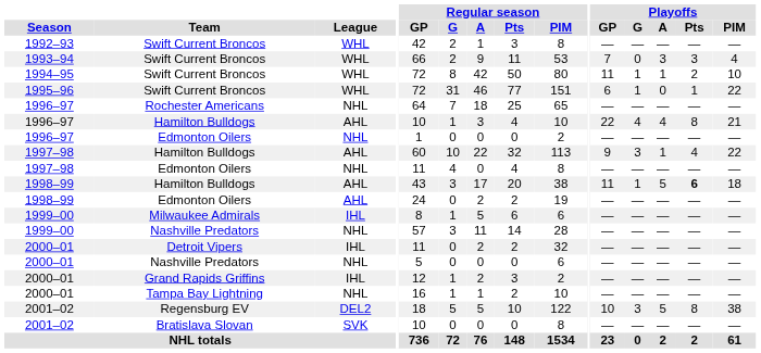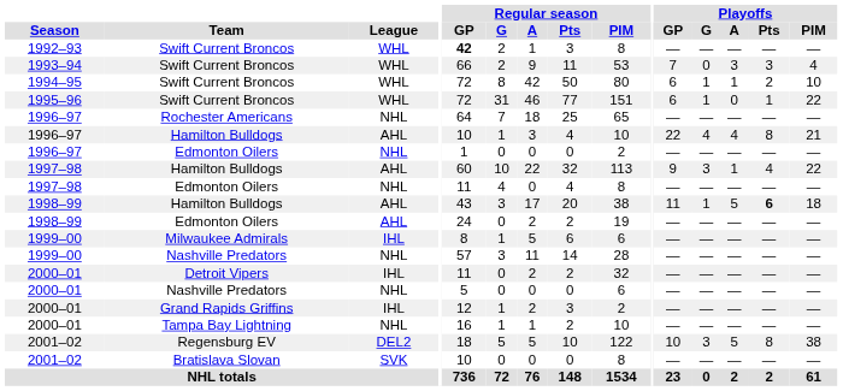1992–93 / Swift Current Broncos | Regular season / GP: normal -> bold
1994–95 / Swift Current Broncos | Playoffs / GP: 11 -> 6
